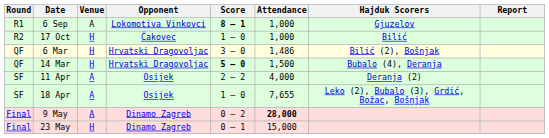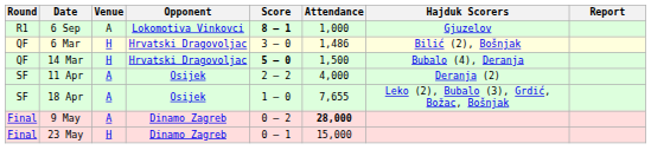- row: R2 | 17 Oct | H | Čakovec | 1 – 0 | 1,000 | Bilić
